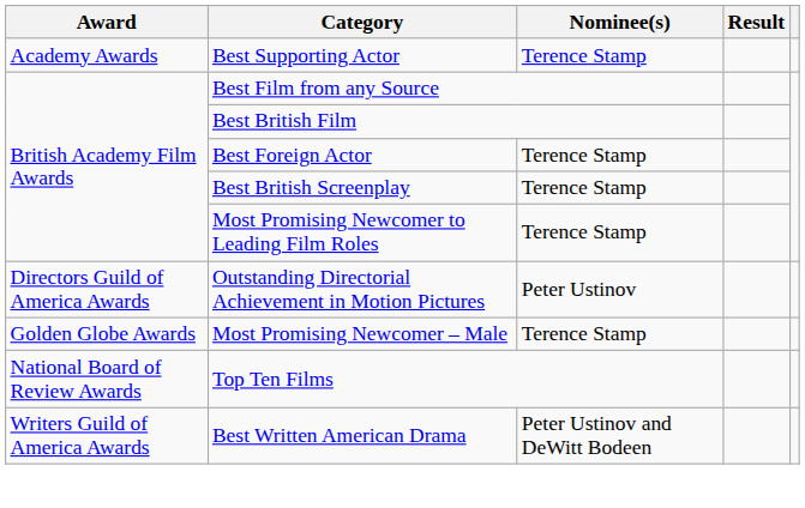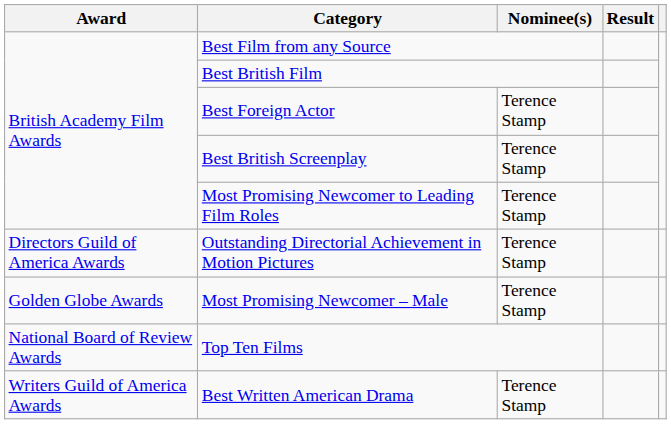- row: Academy Awards | Best Supporting Actor | Terence Stamp
Outstanding Directorial Achievement in Motion Pictures | Nominee(s): Peter Ustinov -> Terence Stamp
Best Written American Drama | Nominee(s): Peter Ustinov and DeWitt Bodeen -> Terence Stamp
